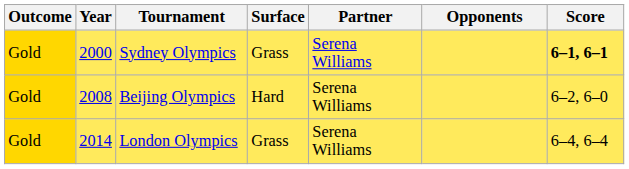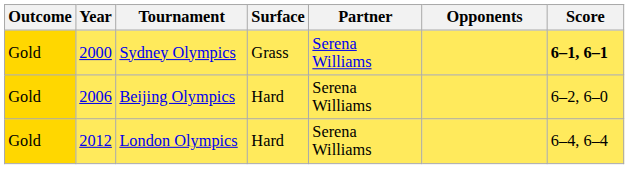Beijing Olympics | Year: 2008 -> 2006
London Olympics | Year: 2014 -> 2012
London Olympics | Surface: Grass -> Hard
